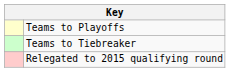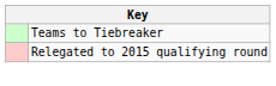- row: Teams to Playoffs
